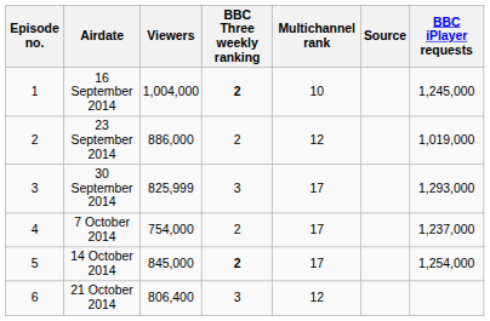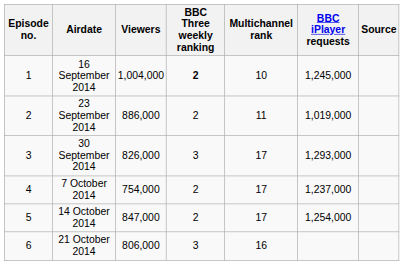columns swapped: BBC iPlayer requests <-> Source
23 September 2014 | Multichannel rank: 12 -> 11
30 September 2014 | Viewers: 825,999 -> 826,000
14 October 2014 | Viewers: 845,000 -> 847,000
14 October 2014 | BBC Three weekly ranking: bold -> normal
21 October 2014 | Viewers: 806,400 -> 806,000
21 October 2014 | Multichannel rank: 12 -> 16
